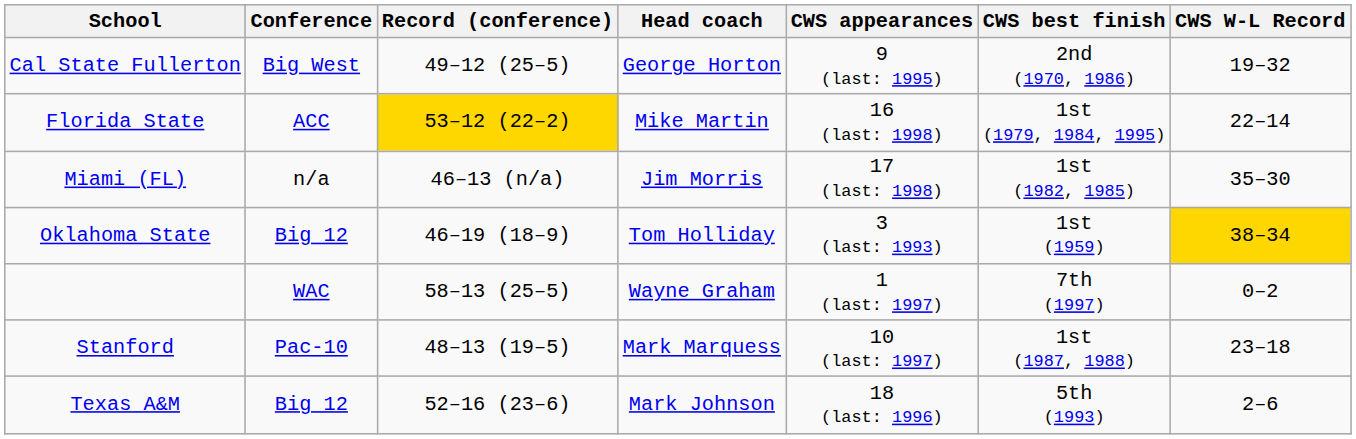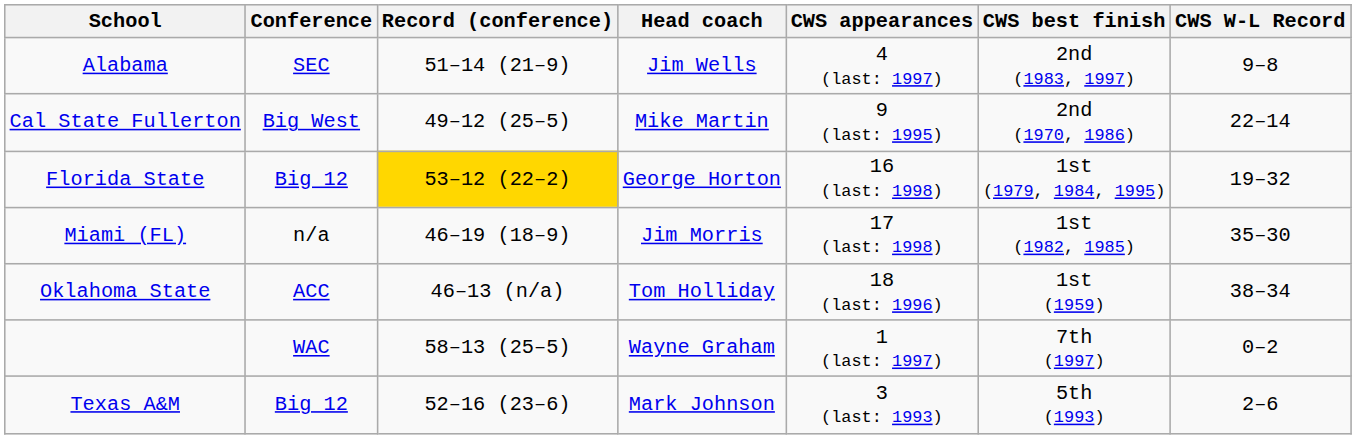+ row: Alabama | SEC | 51–14 (21–9) | Jim Wells | 4 (last: 1997) | 2nd (1983, 1997) | 9–8
Cal State Fullerton | Head coach: George Horton -> Mike Martin
Cal State Fullerton | CWS W-L Record: 19–32 -> 22–14
Florida State | Conference: ACC -> Big 12
Florida State | Head coach: Mike Martin -> George Horton
Florida State | CWS W-L Record: 22–14 -> 19–32
Miami (FL) | Record (conference): 46–13 (n/a) -> 46–19 (18–9)
Oklahoma State | Conference: Big 12 -> ACC
Oklahoma State | Record (conference): 46–19 (18–9) -> 46–13 (n/a)
Oklahoma State | CWS appearances: 3 (last: 1993) -> 18 (last: 1996)
Oklahoma State | CWS W-L Record: gold background -> no background
- row: Stanford | Pac-10 | 48–13 (19–5) | Mark Marquess | 10 (last: 1997) | 1st (1987, 1988) | 23–18
Texas A&M | CWS appearances: 18 (last: 1996) -> 3 (last: 1993)
